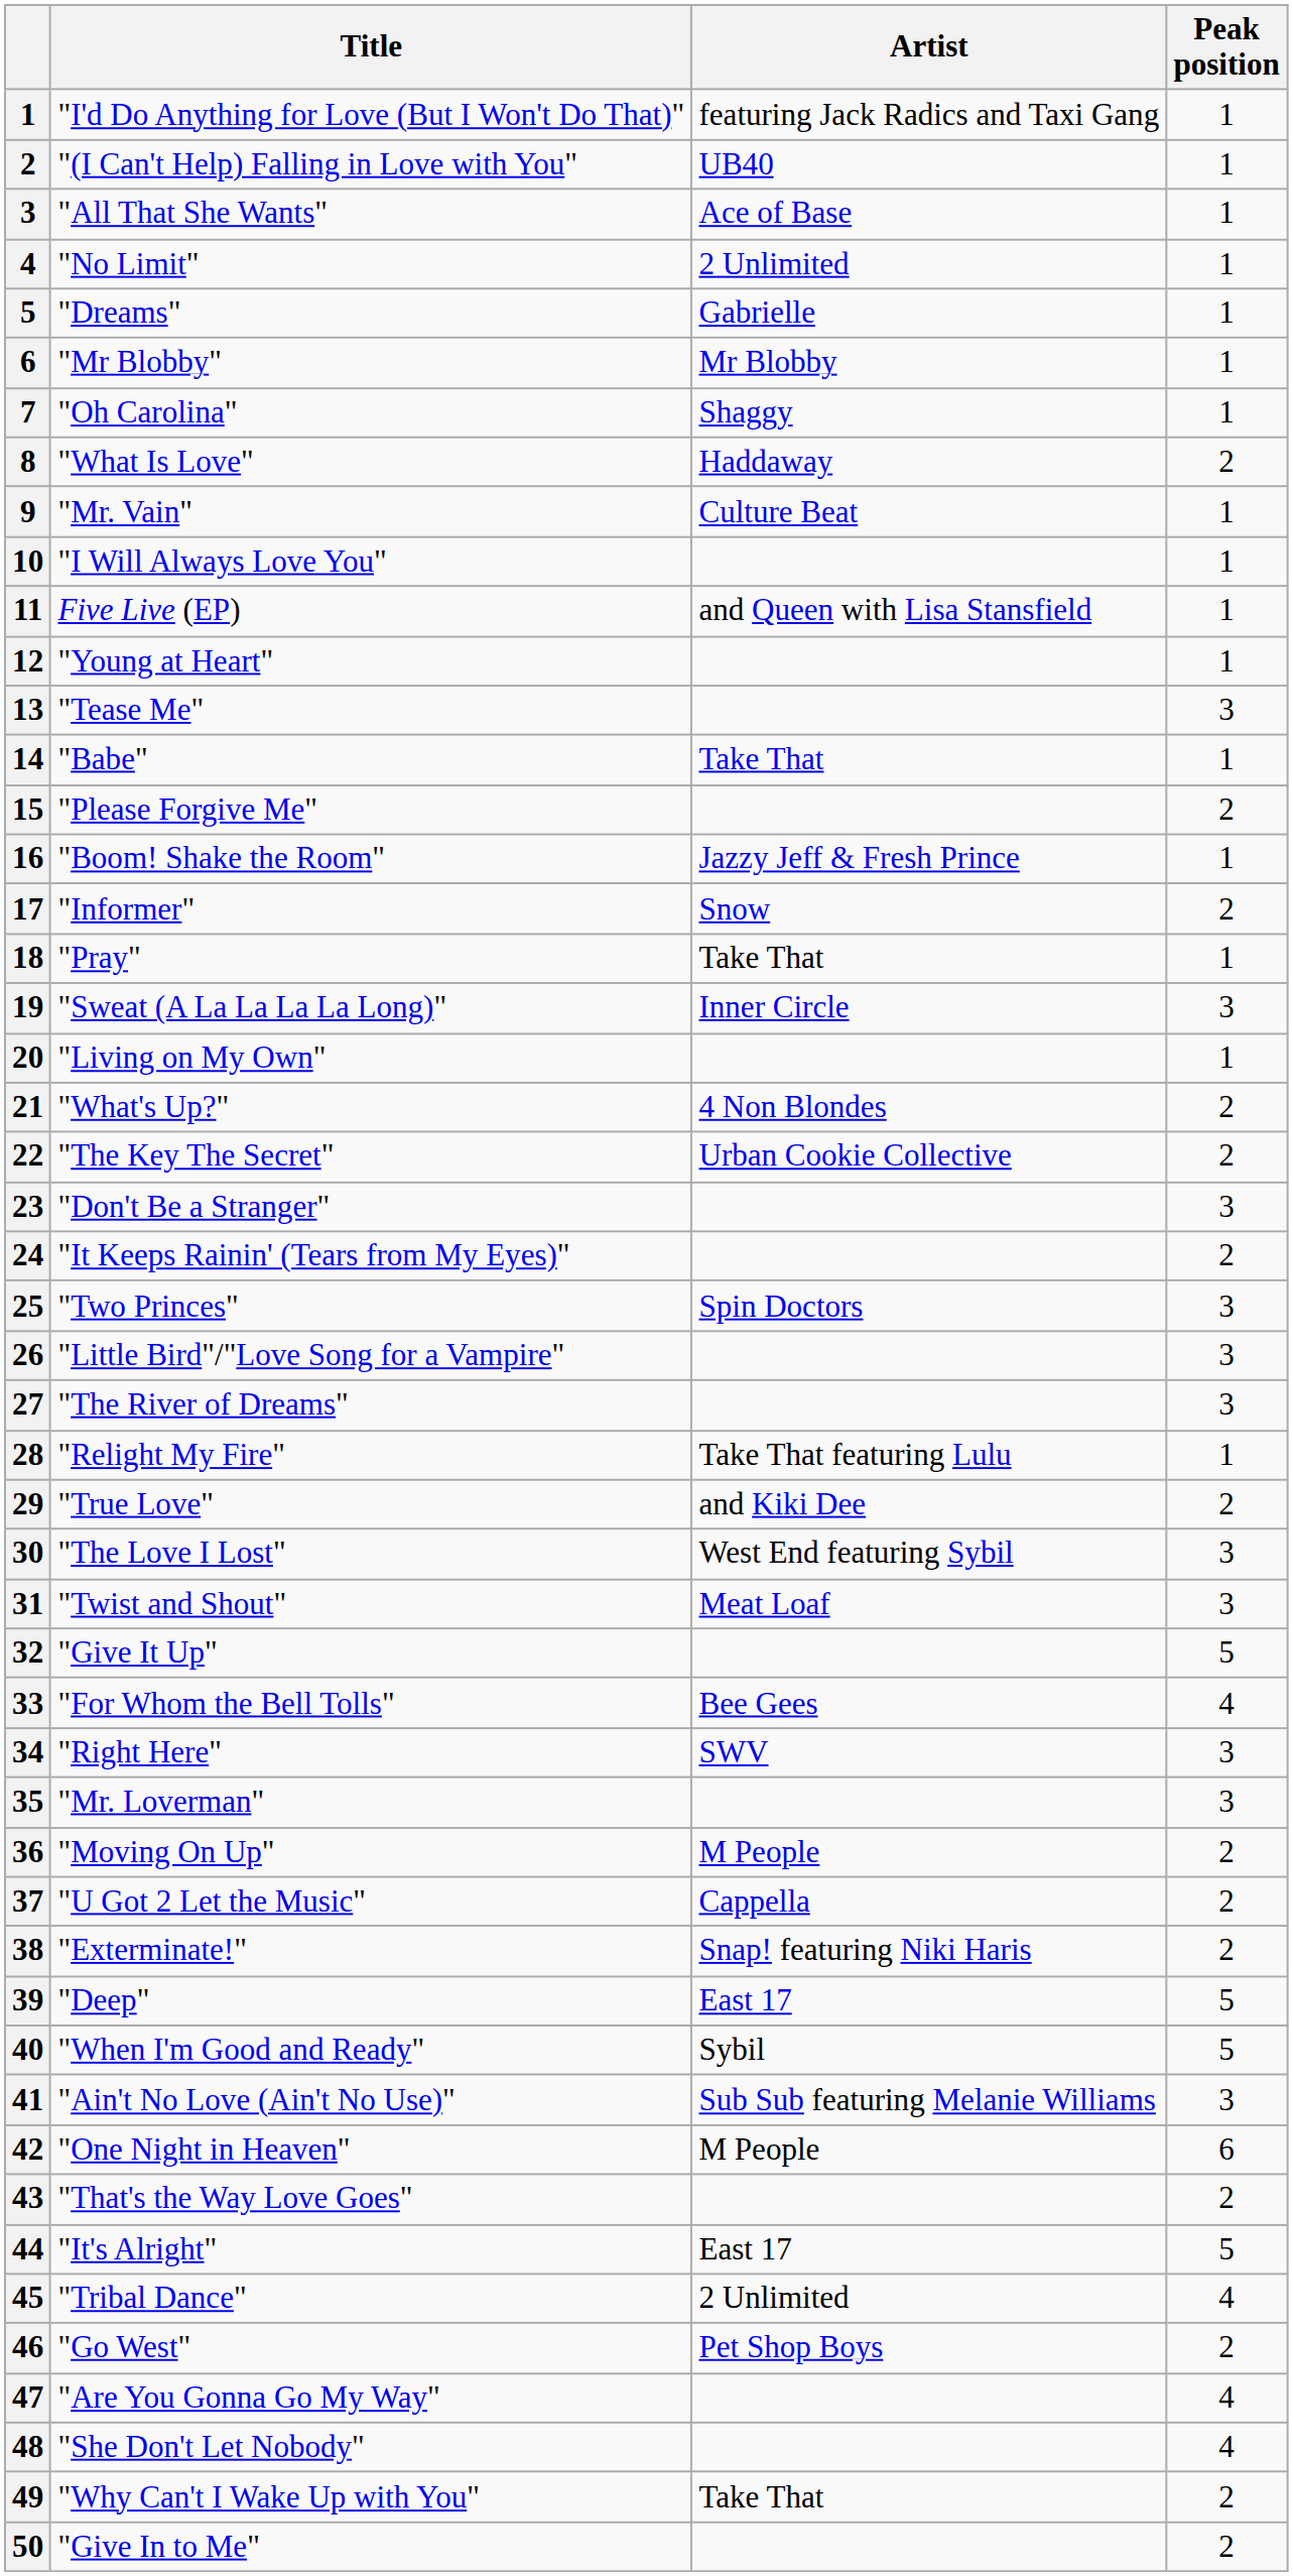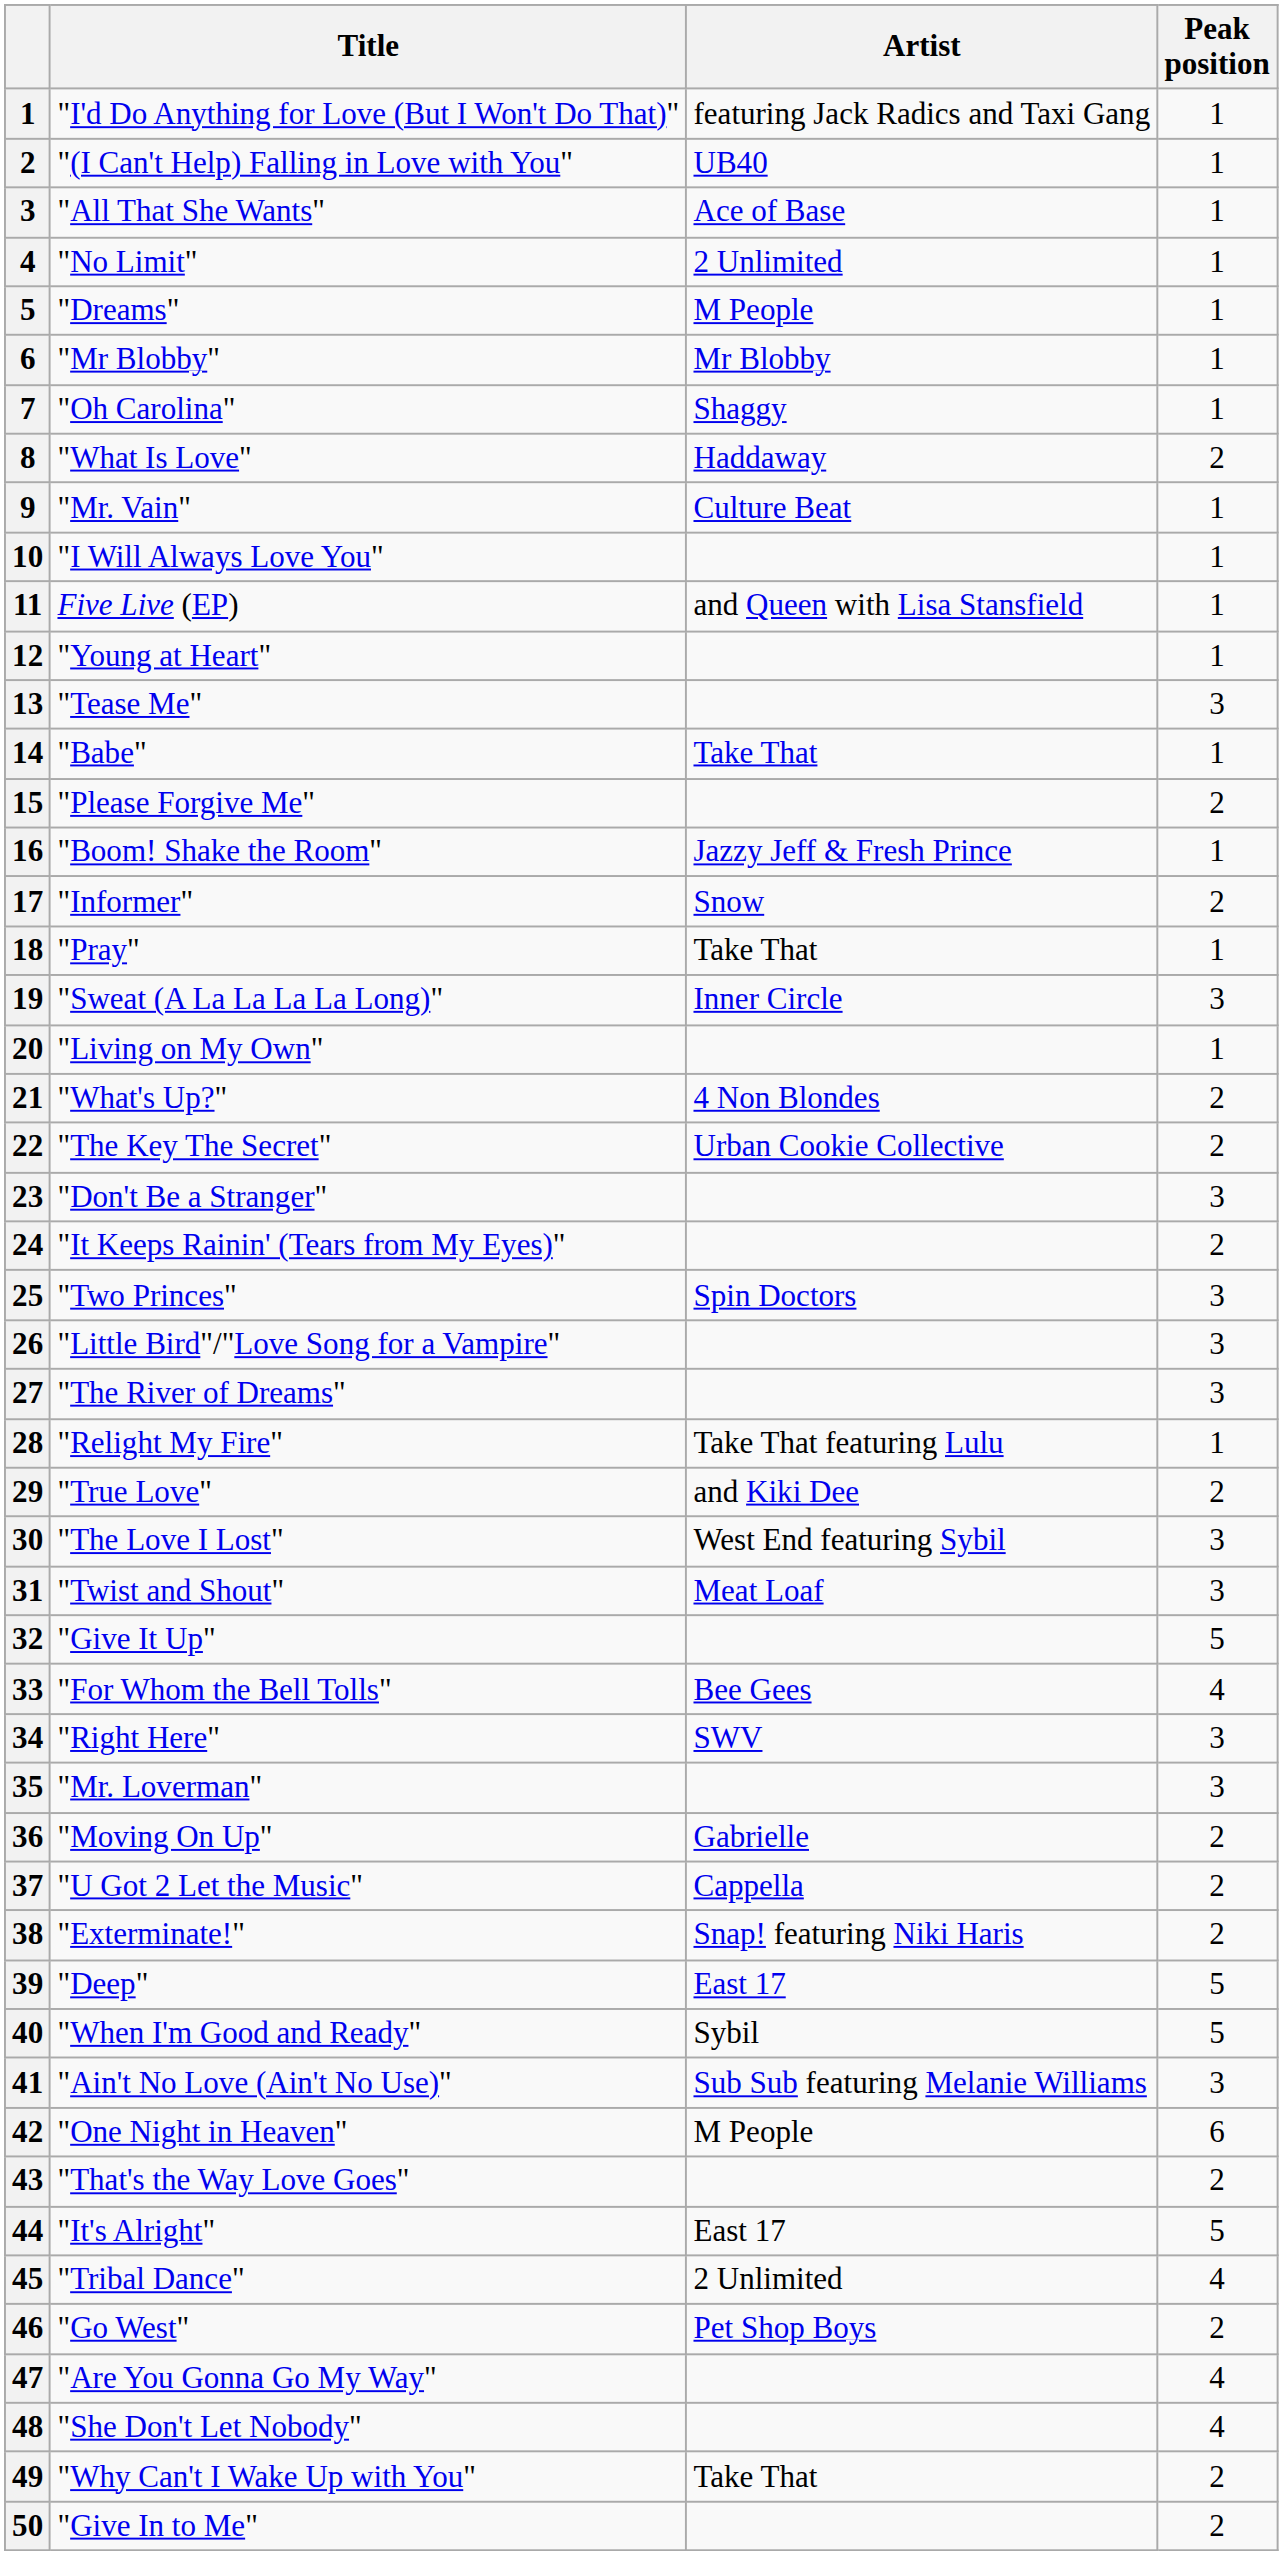"Dreams" | Artist: Gabrielle -> M People
"Moving On Up" | Artist: M People -> Gabrielle
